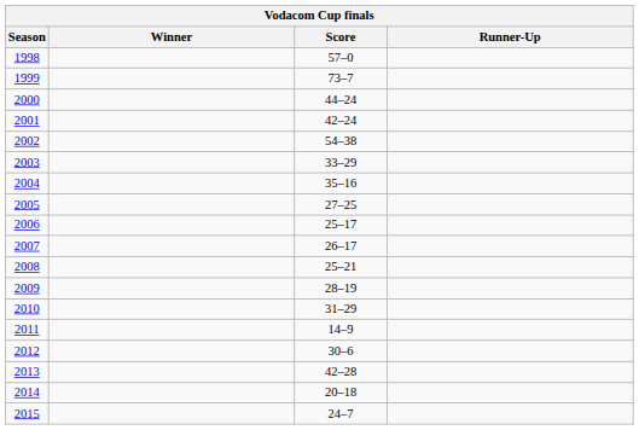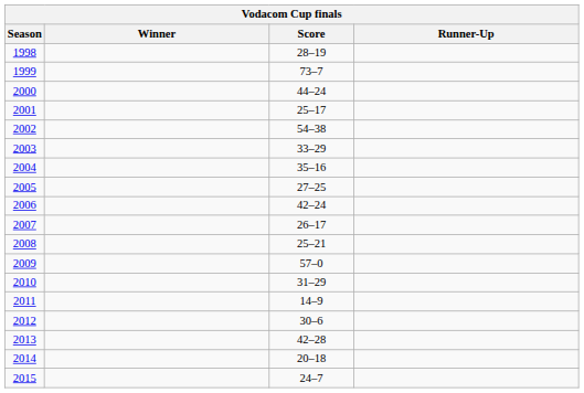1998 | Score: 57–0 -> 28–19
2001 | Score: 42–24 -> 25–17
2006 | Score: 25–17 -> 42–24
2009 | Score: 28–19 -> 57–0
